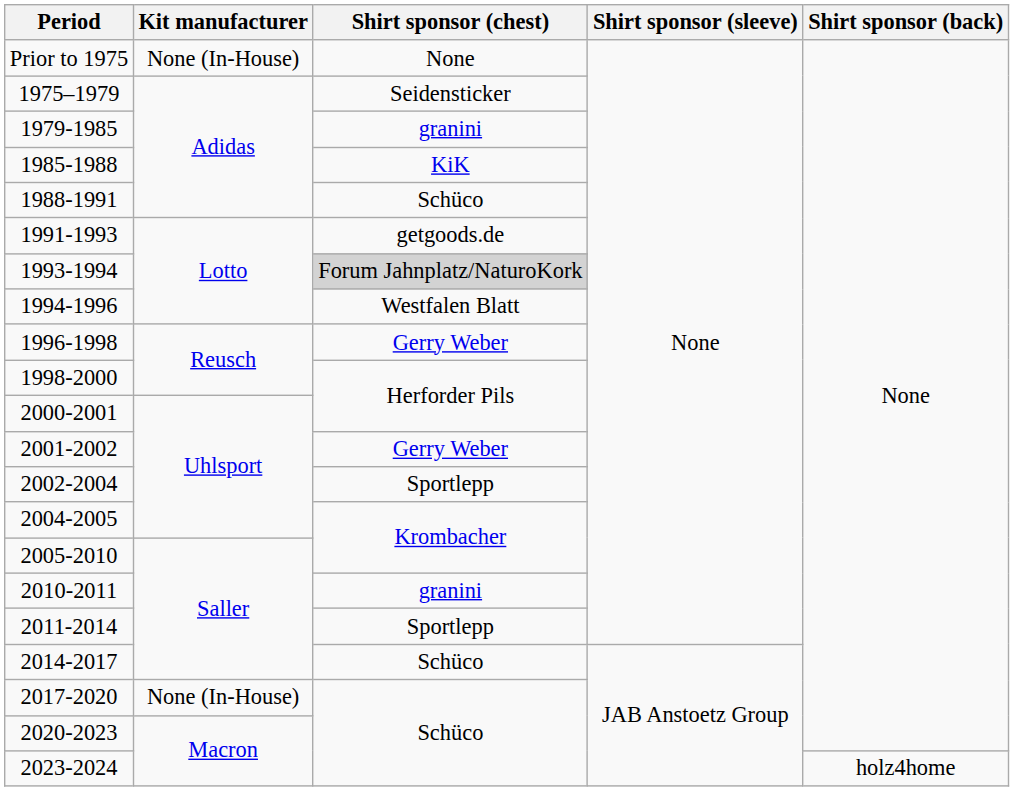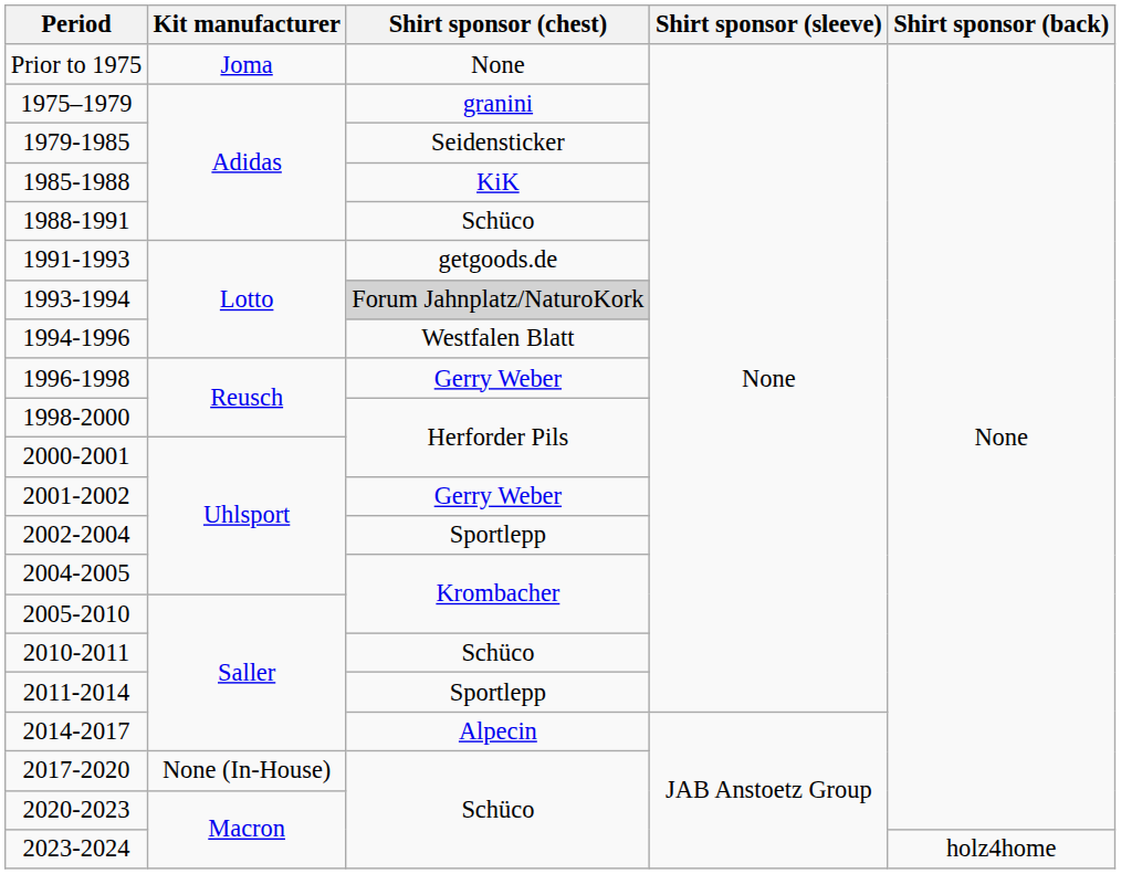Prior to 1975 | Kit manufacturer: None (In-House) -> Joma
1975–1979 | Shirt sponsor (chest): Seidensticker -> granini
1979-1985 | Shirt sponsor (chest): granini -> Seidensticker
2010-2011 | Shirt sponsor (chest): granini -> Schüco
2014-2017 | Shirt sponsor (chest): Schüco -> Alpecin
